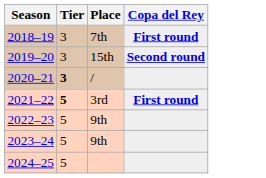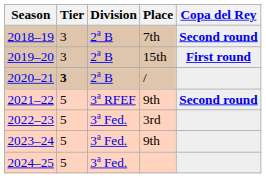+ column: Division | 2ª B | 2ª B | 2ª B | 3ª RFEF | 3ª Fed. | 3ª Fed. | 3ª Fed.
2018–19 | Copa del Rey: First round -> Second round
2019–20 | Copa del Rey: Second round -> First round
2021–22 | Tier: bold -> normal
2021–22 | Place: 3rd -> 9th
2021–22 | Copa del Rey: First round -> Second round
2022–23 | Place: 9th -> 3rd
